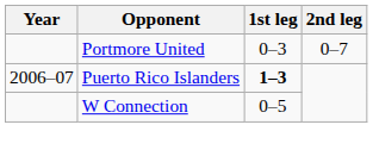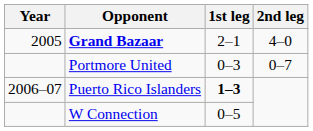+ row: 2005 | Grand Bazaar | 2–1 | 4–0
